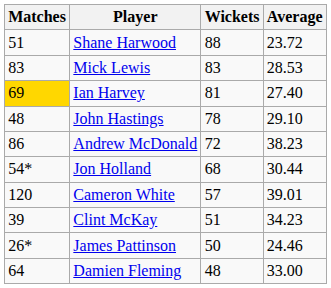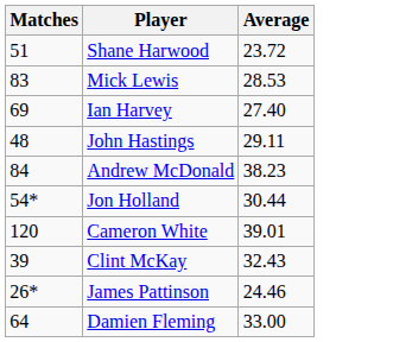- column: Wickets | 88 | 83 | 81 | 78 | 72 | 68 | 57 | 51 | 50 | 48
Ian Harvey | Matches: gold background -> no background
John Hastings | Average: 29.10 -> 29.11
Andrew McDonald | Matches: 86 -> 84
Clint McKay | Average: 34.23 -> 32.43
